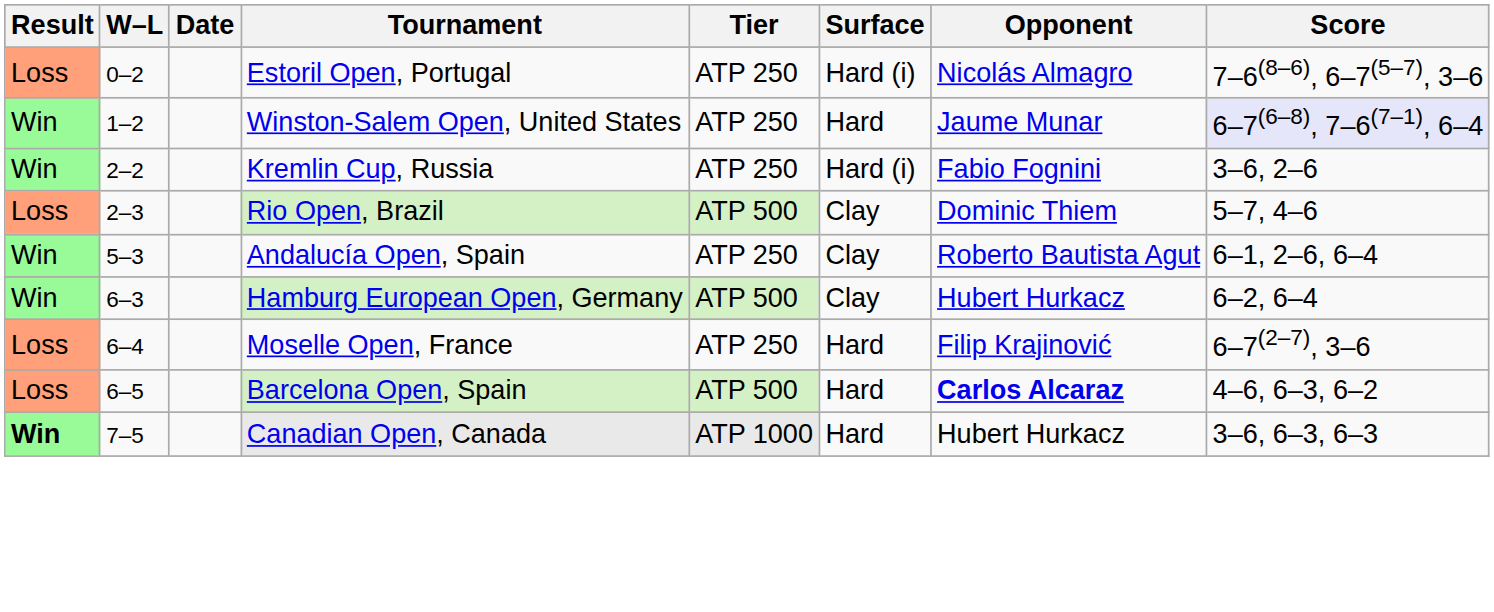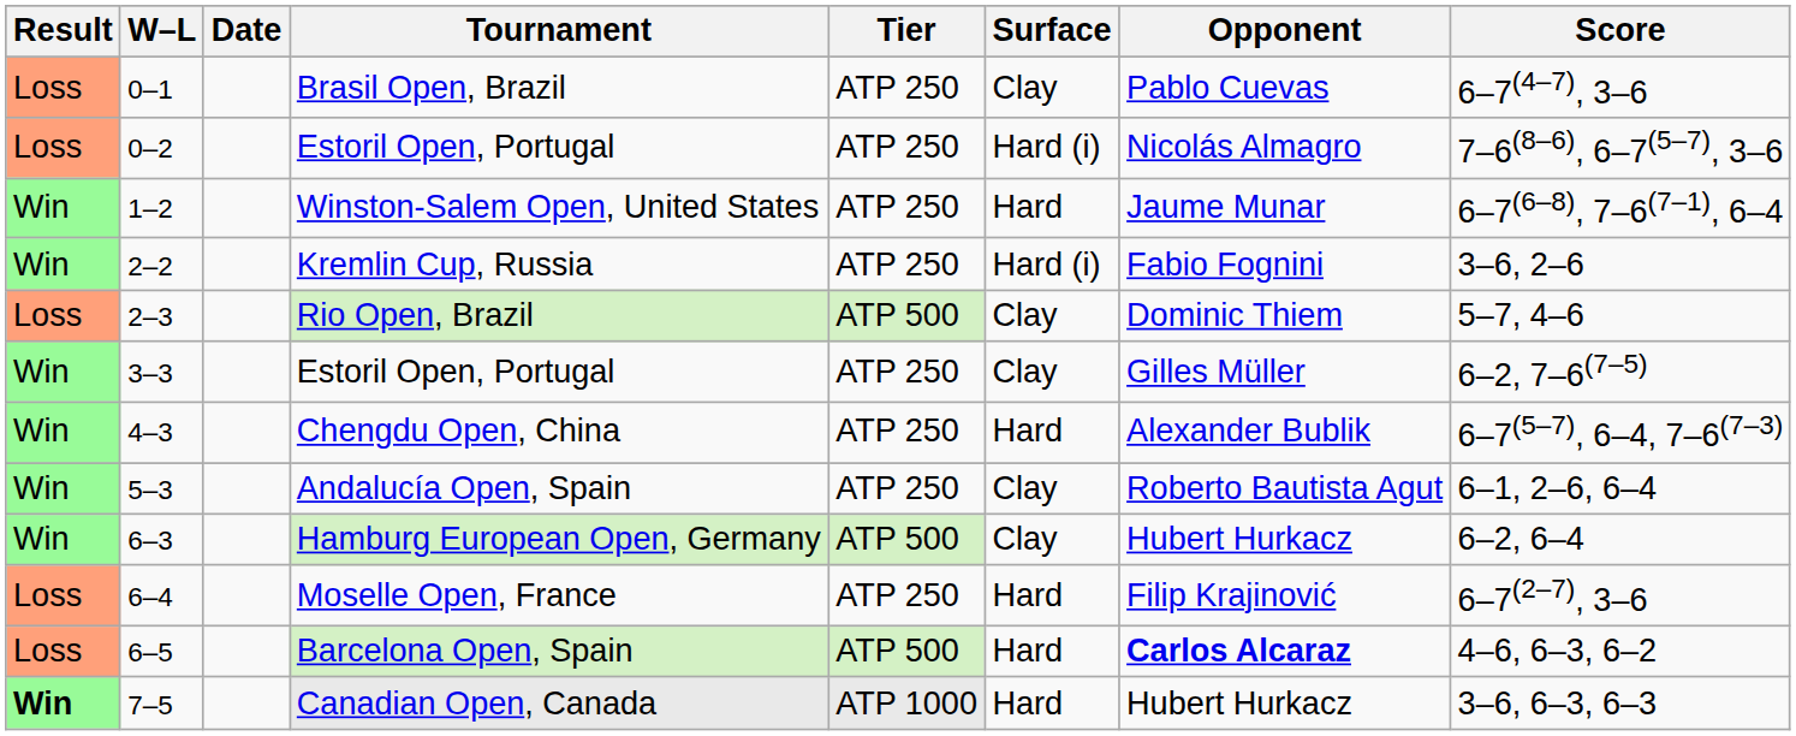+ row: Loss | 0–1 | Brasil Open, Brazil | ATP 250 | Clay | Pablo Cuevas | 6–7(4–7), 3–6
Winston-Salem Open, United States | Score: lavender background -> no background
+ row: Win | 3–3 | Estoril Open, Portugal | ATP 250 | Clay | Gilles Müller | 6–2, 7–6(7–5)
+ row: Win | 4–3 | Chengdu Open, China | ATP 250 | Hard | Alexander Bublik | 6–7(5–7), 6–4, 7–6(7–3)
